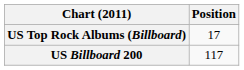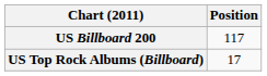rows swapped: US Billboard 200 <-> US Top Rock Albums (Billboard)
